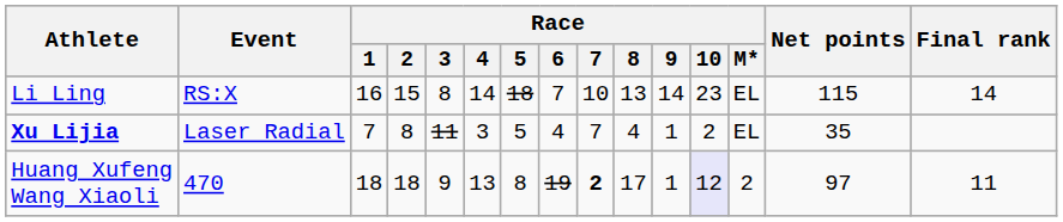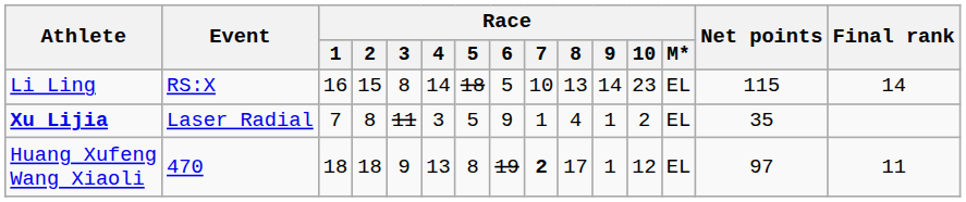Li Ling | Race / 6: 7 -> 5
Xu Lijia | Race / 6: 4 -> 9
Xu Lijia | Race / 7: 7 -> 1
Huang Xufeng Wang Xiaoli | Race / 10: lavender background -> no background
Huang Xufeng Wang Xiaoli | Race / M*: 2 -> EL
